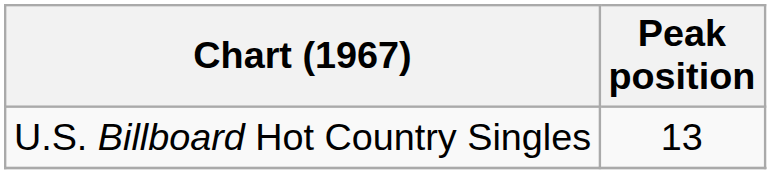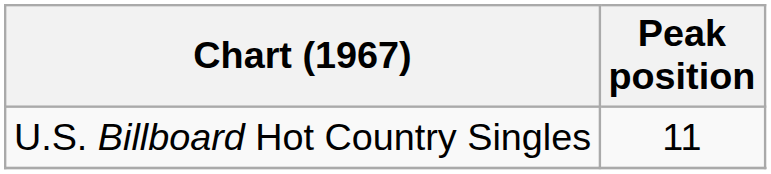U.S. Billboard Hot Country Singles | Peak position: 13 -> 11
